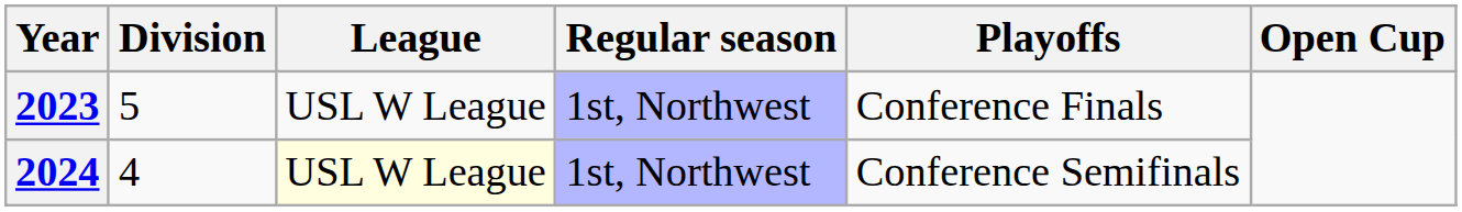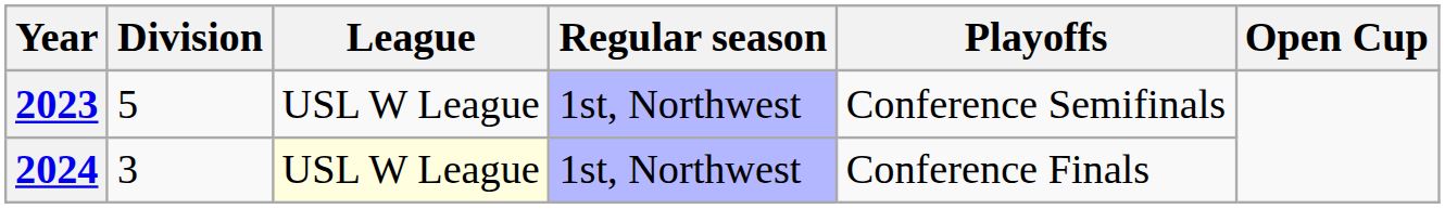2023 | Playoffs: Conference Finals -> Conference Semifinals
2024 | Division: 4 -> 3
2024 | Playoffs: Conference Semifinals -> Conference Finals
